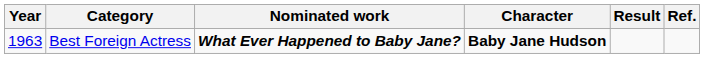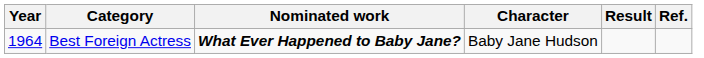Best Foreign Actress | Year: 1963 -> 1964
Best Foreign Actress | Character: bold -> normal
